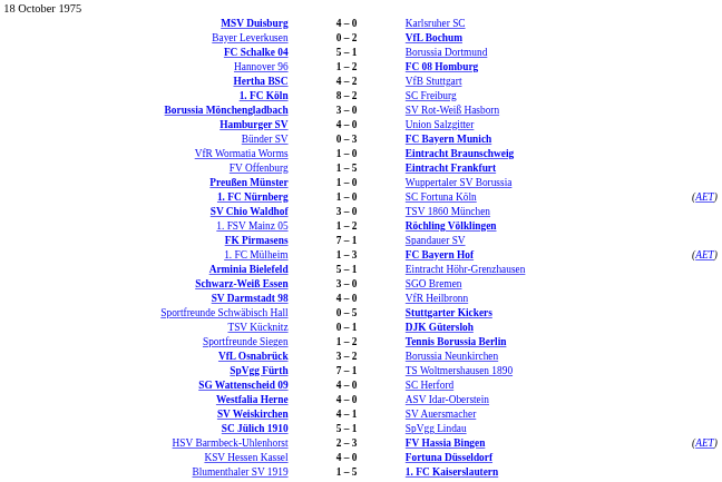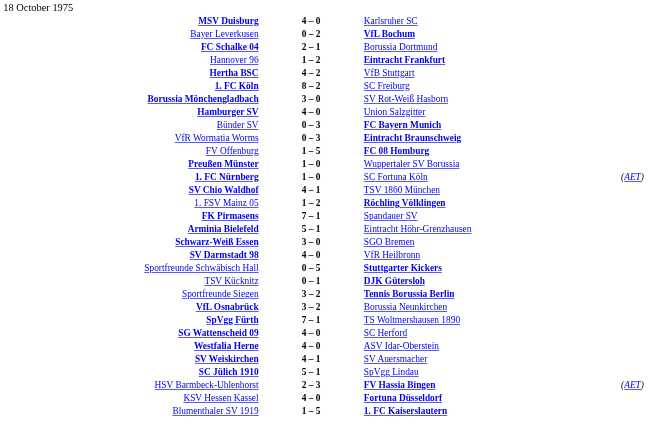FC Schalke 04 | column 2: 5 – 1 -> 2 – 1
Hannover 96 | column 3: FC 08 Homburg -> Eintracht Frankfurt
VfR Wormatia Worms | column 2: 1 – 0 -> 0 – 3
FV Offenburg | column 3: Eintracht Frankfurt -> FC 08 Homburg
SV Chio Waldhof | column 2: 3 – 0 -> 4 – 1
- row: 1. FC Mülheim | 1 – 3 | FC Bayern Hof | (AET)
Sportfreunde Siegen | column 2: 1 – 2 -> 3 – 2
